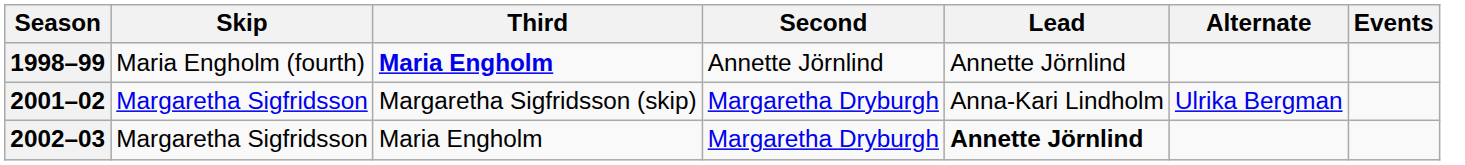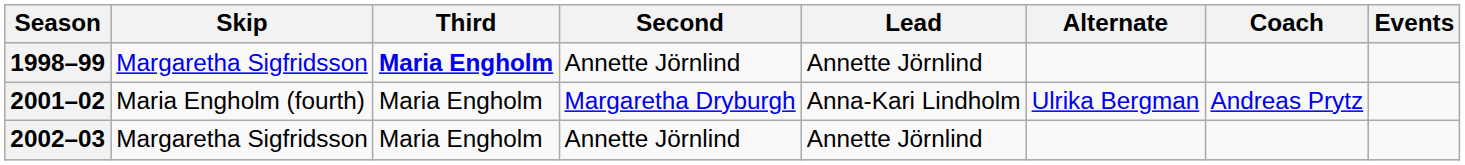+ column: Coach | Andreas Prytz
1998–99 | Skip: Maria Engholm (fourth) -> Margaretha Sigfridsson
2001–02 | Skip: Margaretha Sigfridsson -> Maria Engholm (fourth)
2001–02 | Third: Margaretha Sigfridsson (skip) -> Maria Engholm
2002–03 | Second: Margaretha Dryburgh -> Annette Jörnlind
2002–03 | Lead: bold -> normal
